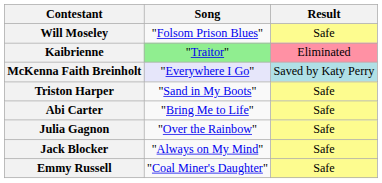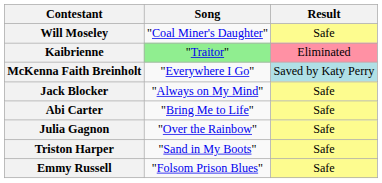Will Moseley | Song: "Folsom Prison Blues" -> "Coal Miner's Daughter"
McKenna Faith Breinholt | Song: lavender background -> no background
rows swapped: Jack Blocker <-> Triston Harper
Emmy Russell | Song: "Coal Miner's Daughter" -> "Folsom Prison Blues"
